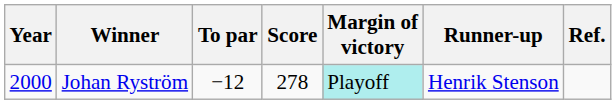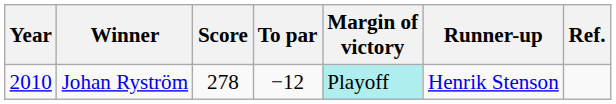columns swapped: Score <-> To par
Johan Ryström | Year: 2000 -> 2010
